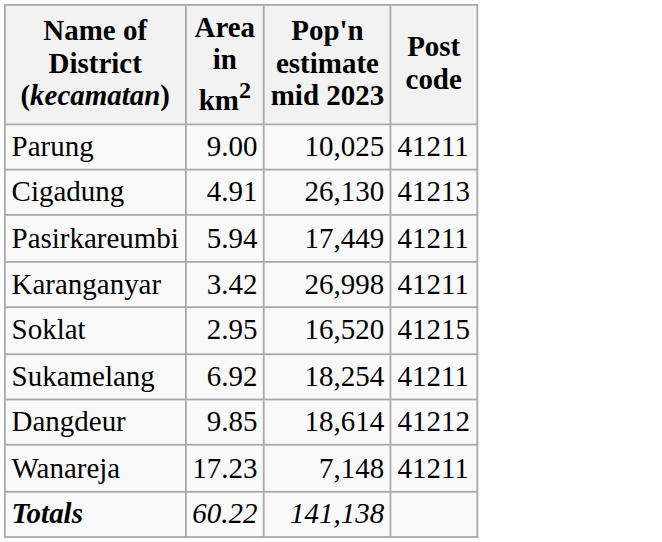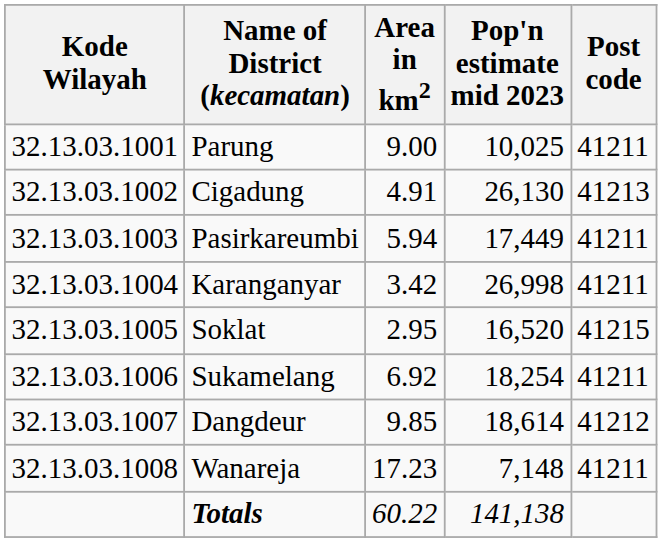+ column: Kode Wilayah | 32.13.03.1001 | 32.13.03.1002 | 32.13.03.1003 | 32.13.03.1004 | 32.13.03.1005 | 32.13.03.1006 | 32.13.03.1007 | 32.13.03.1008
